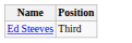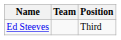+ column: Team
